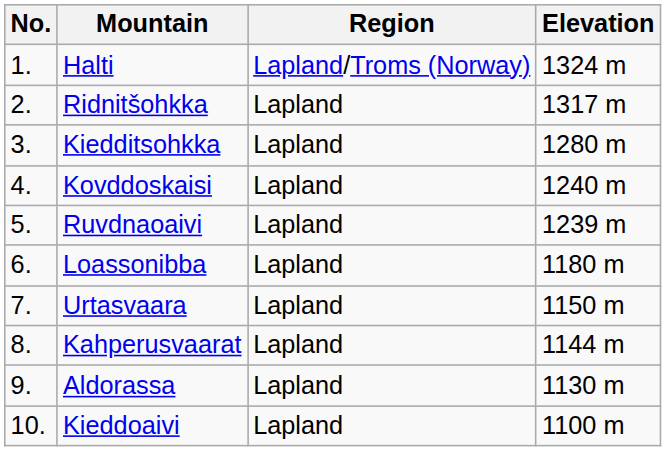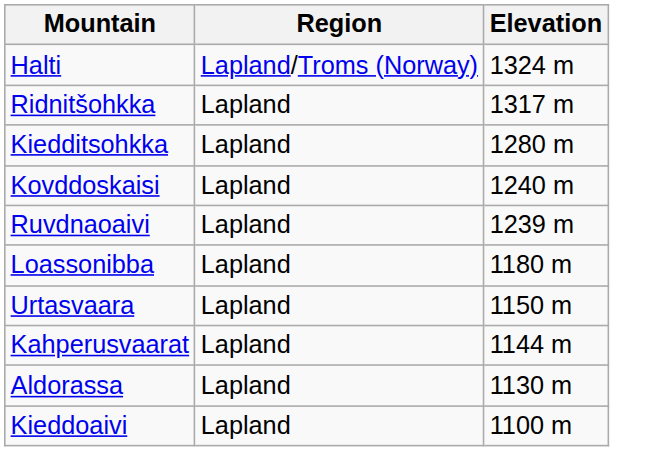- column: No. | 1. | 2. | 3. | 4. | 5. | 6. | 7. | 8. | 9. | 10.
